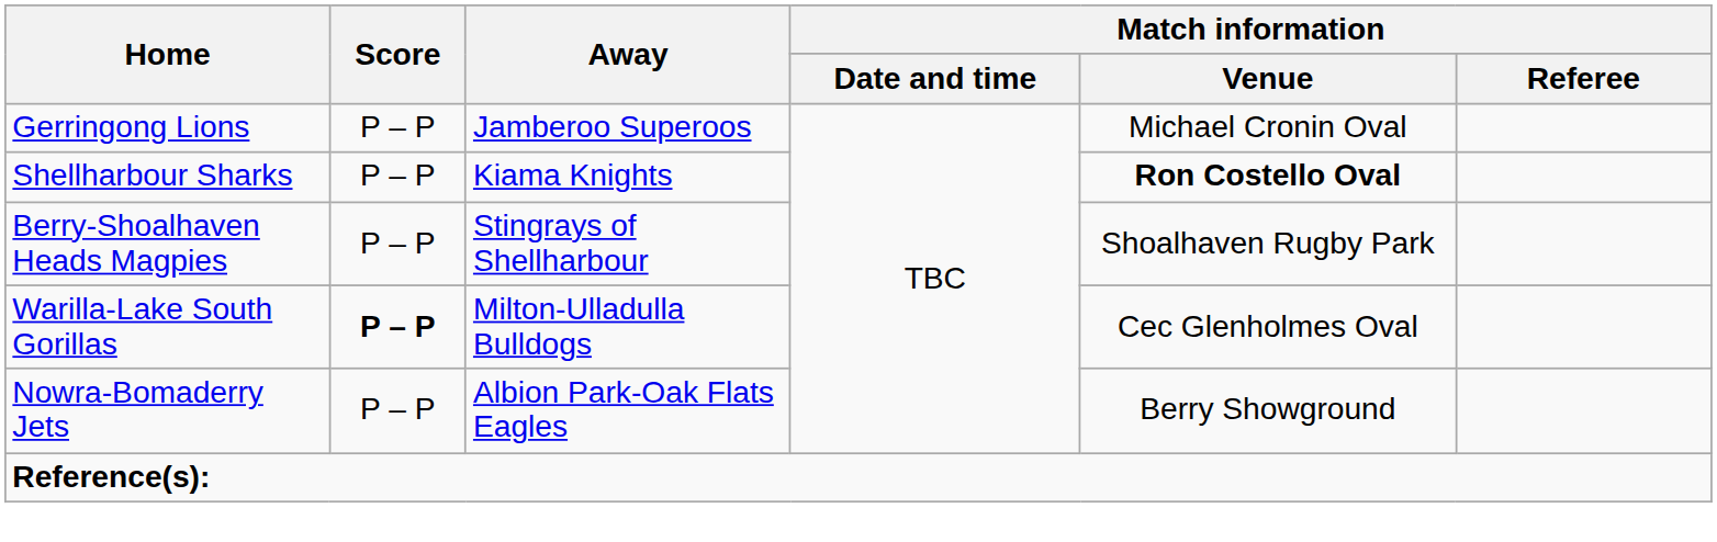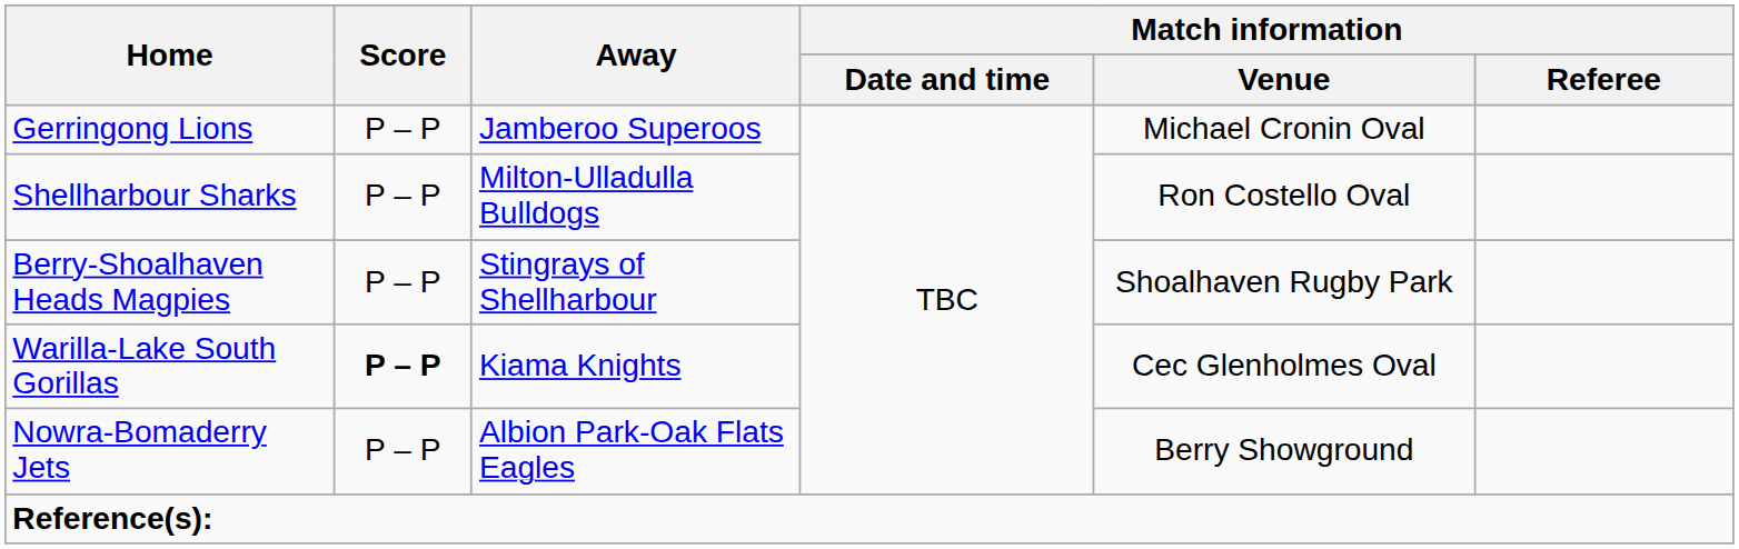Shellharbour Sharks | Away: Kiama Knights -> Milton-Ulladulla Bulldogs
Shellharbour Sharks | Match information / Venue: bold -> normal
Warilla-Lake South Gorillas | Away: Milton-Ulladulla Bulldogs -> Kiama Knights
